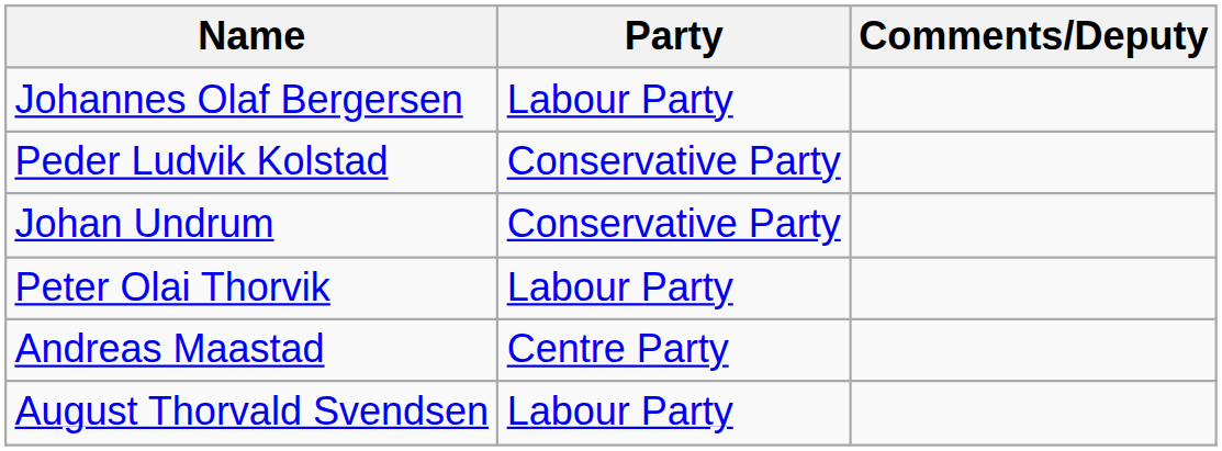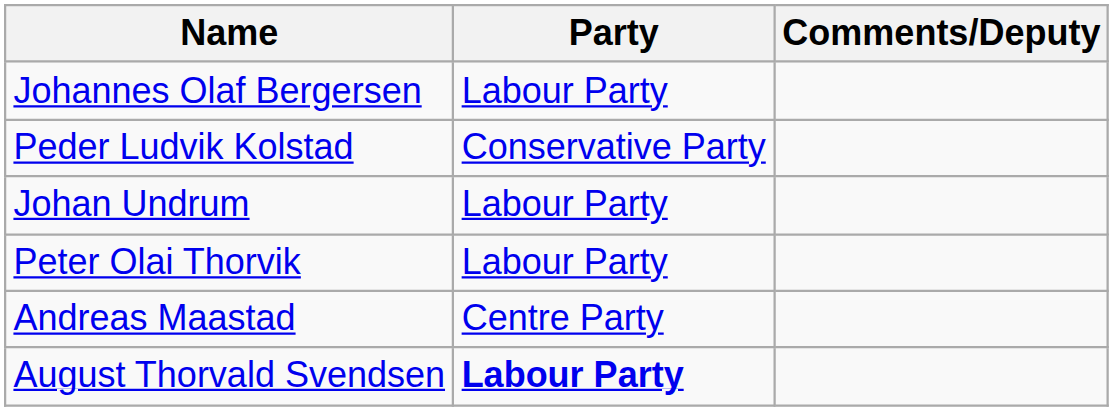Johan Undrum | Party: Conservative Party -> Labour Party
August Thorvald Svendsen | Party: normal -> bold
